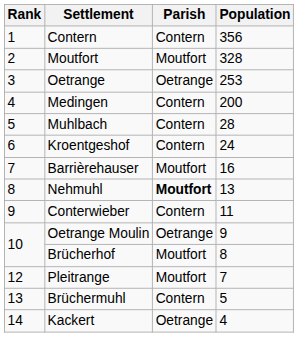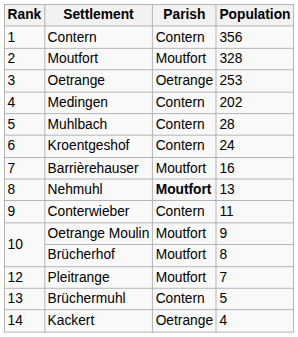Medingen | Population: 200 -> 202
Oetrange Moulin | Parish: Oetrange -> Moutfort
